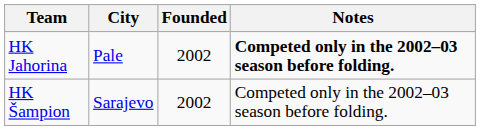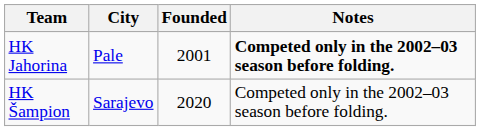HK Jahorina | Founded: 2002 -> 2001
HK Šampion | Founded: 2002 -> 2020
